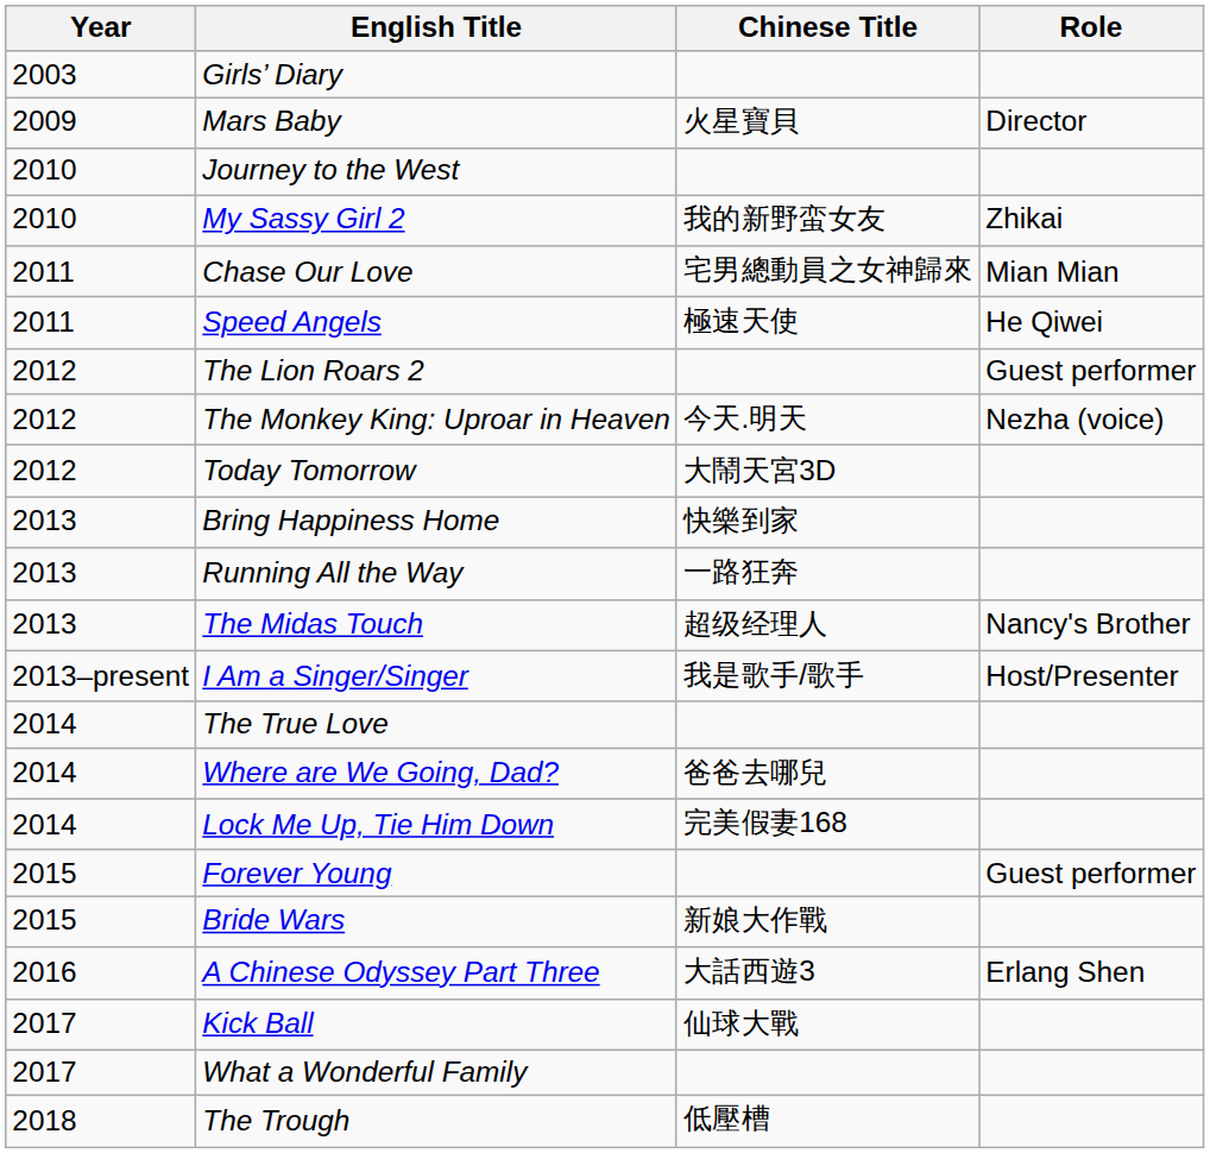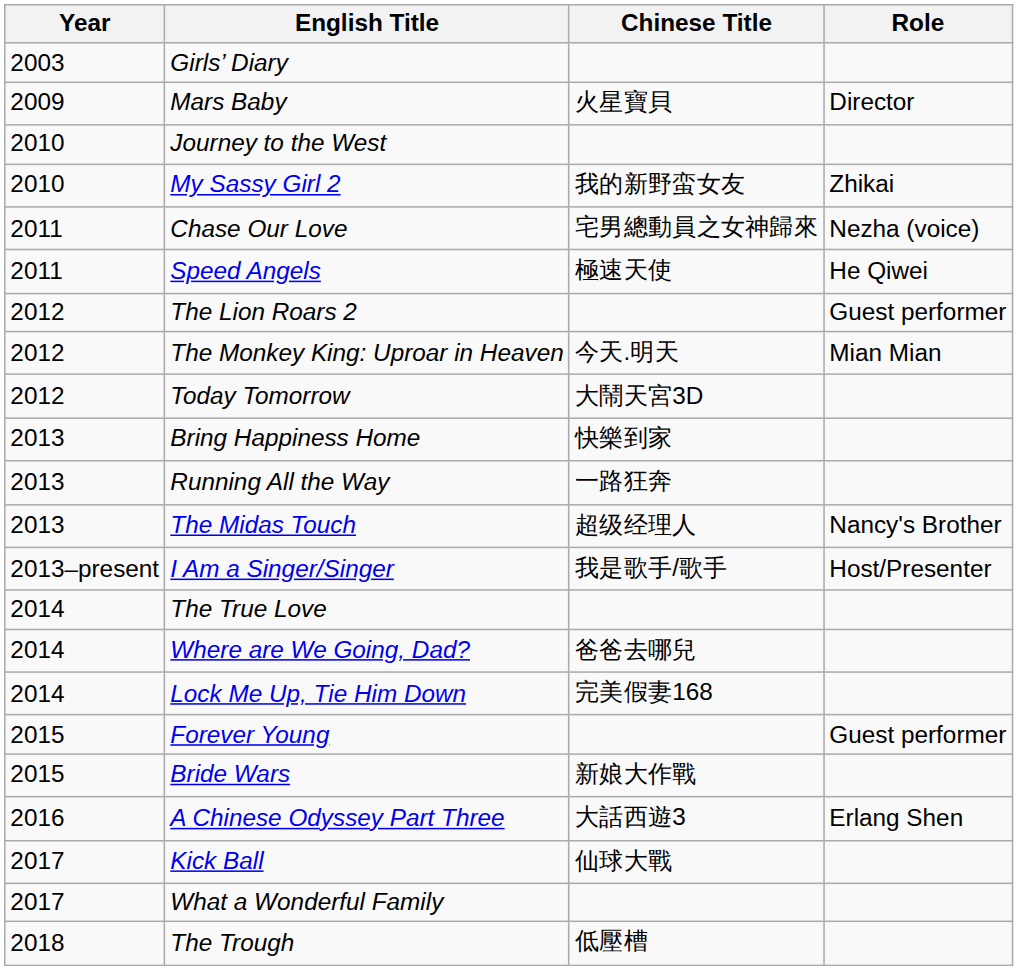Chase Our Love | Role: Mian Mian -> Nezha (voice)
The Monkey King: Uproar in Heaven | Role: Nezha (voice) -> Mian Mian
